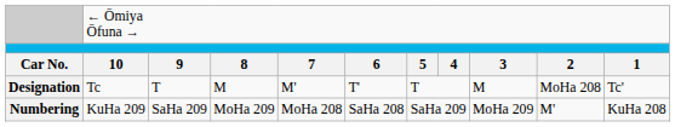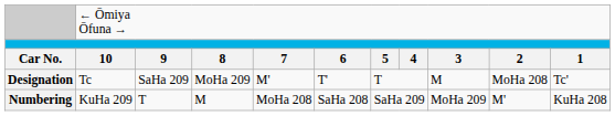Designation | column 3: T -> SaHa 209
Designation | column 4: M -> MoHa 209
Numbering | column 3: SaHa 209 -> T
Numbering | column 4: MoHa 209 -> M
